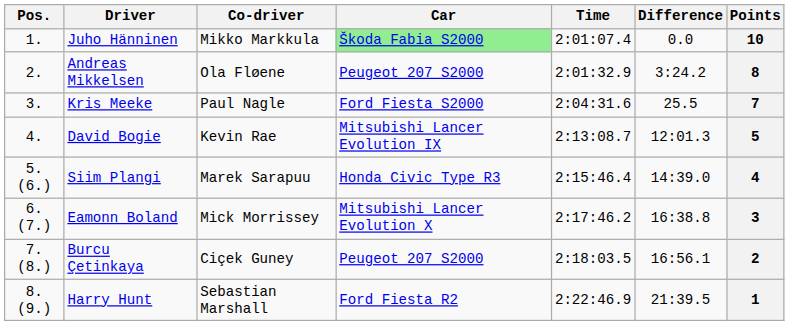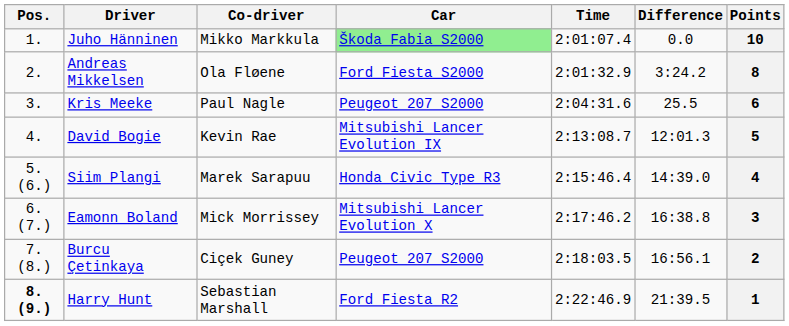Andreas Mikkelsen | Car: Peugeot 207 S2000 -> Ford Fiesta S2000
Kris Meeke | Car: Ford Fiesta S2000 -> Peugeot 207 S2000
Kris Meeke | Points: 7 -> 6
Harry Hunt | Pos.: normal -> bold
